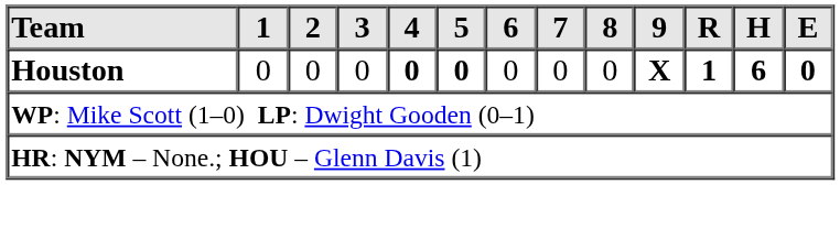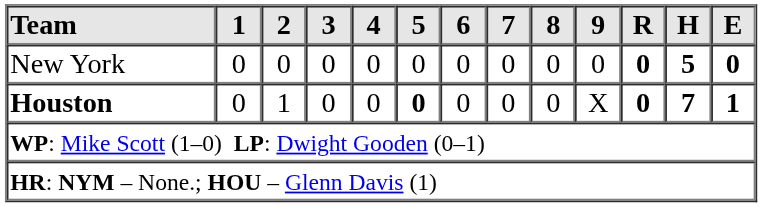+ row: New York | 0 | 0 | 0 | 0 | 0 | 0 | 0 | 0 | 0 | 0 | 5 | 0
Houston | 2: 0 -> 1
Houston | 4: bold -> normal
Houston | 9: bold -> normal
Houston | R: 1 -> 0
Houston | H: 6 -> 7
Houston | E: 0 -> 1
